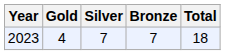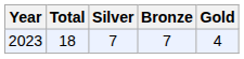columns swapped: Gold <-> Total
